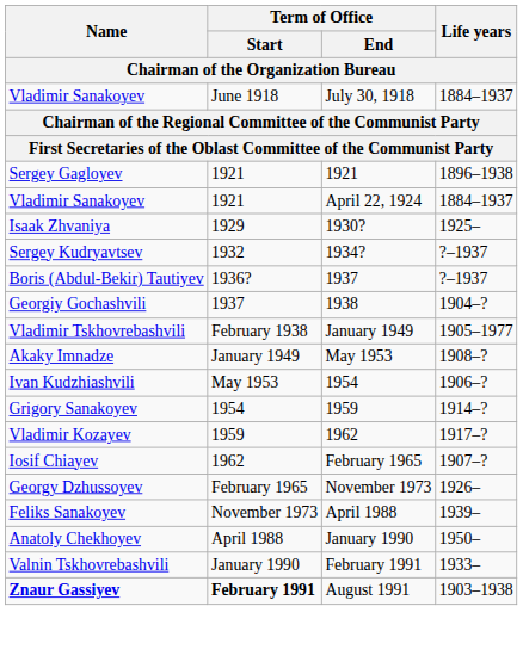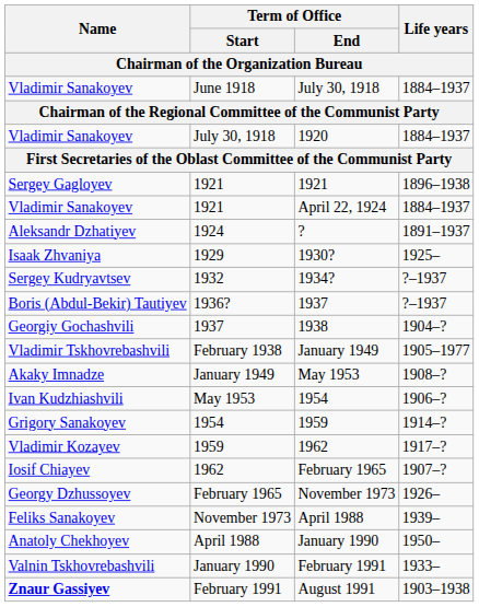+ row: Vladimir Sanakoyev | July 30, 1918 | 1920 | 1884–1937
+ row: Aleksandr Dzhatiyev | 1924 | ? | 1891–1937
August 1991 | Term of Office / Start: bold -> normal
